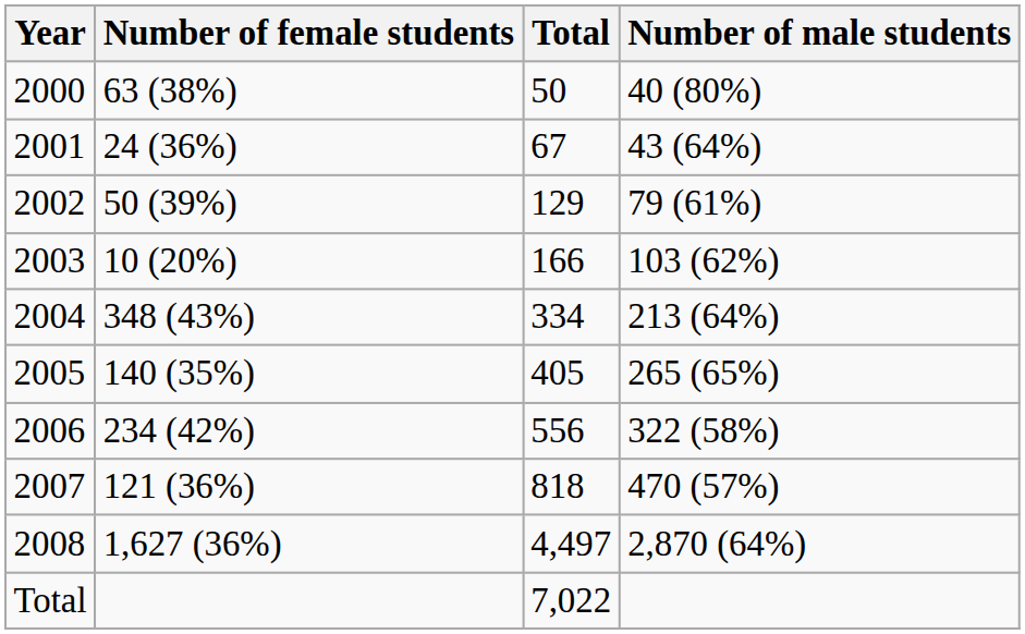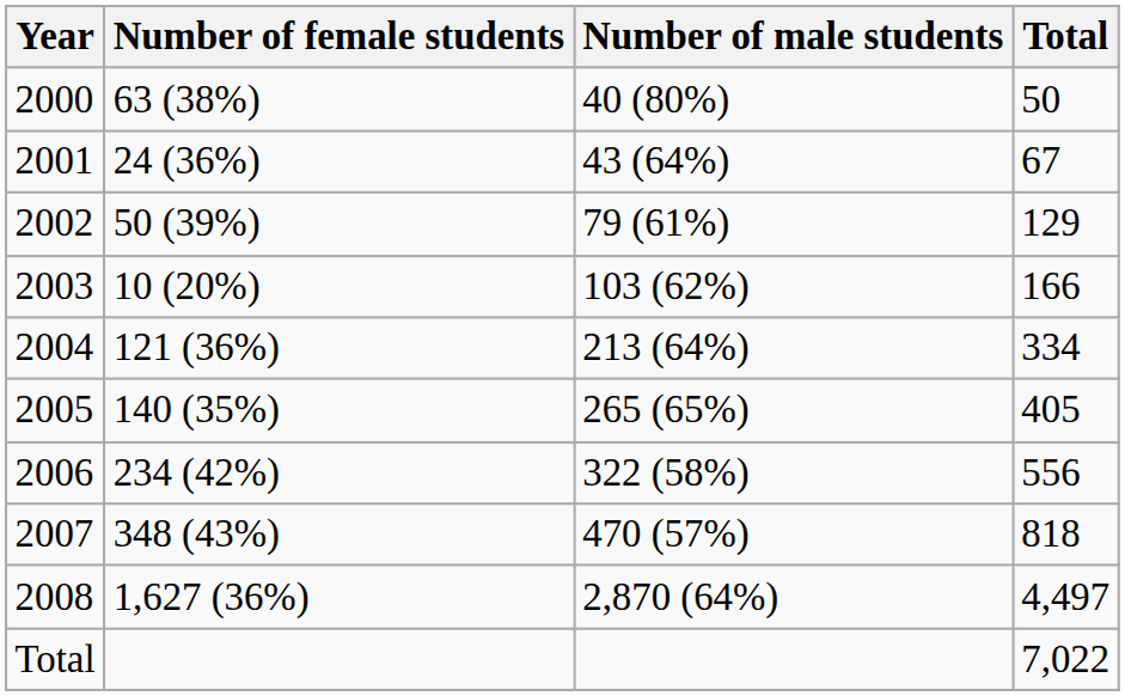columns swapped: Number of male students <-> Total
2004 | Number of female students: 348 (43%) -> 121 (36%)
2007 | Number of female students: 121 (36%) -> 348 (43%)
